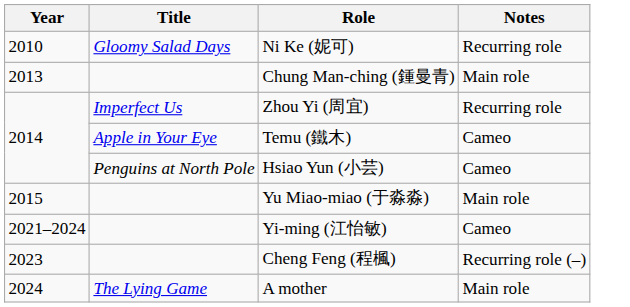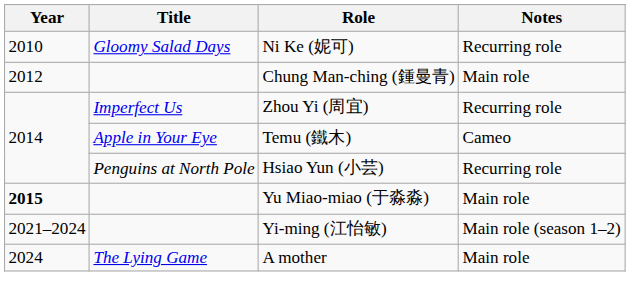Chung Man-ching (鍾曼青) | Year: 2013 -> 2012
Hsiao Yun (小芸) | Notes: Cameo -> Recurring role
Yu Miao-miao (于淼淼) | Year: normal -> bold
Yi-ming (江怡敏) | Notes: Cameo -> Main role (season 1–2)
- row: 2023 | Cheng Feng (程楓) | Recurring role (–)
